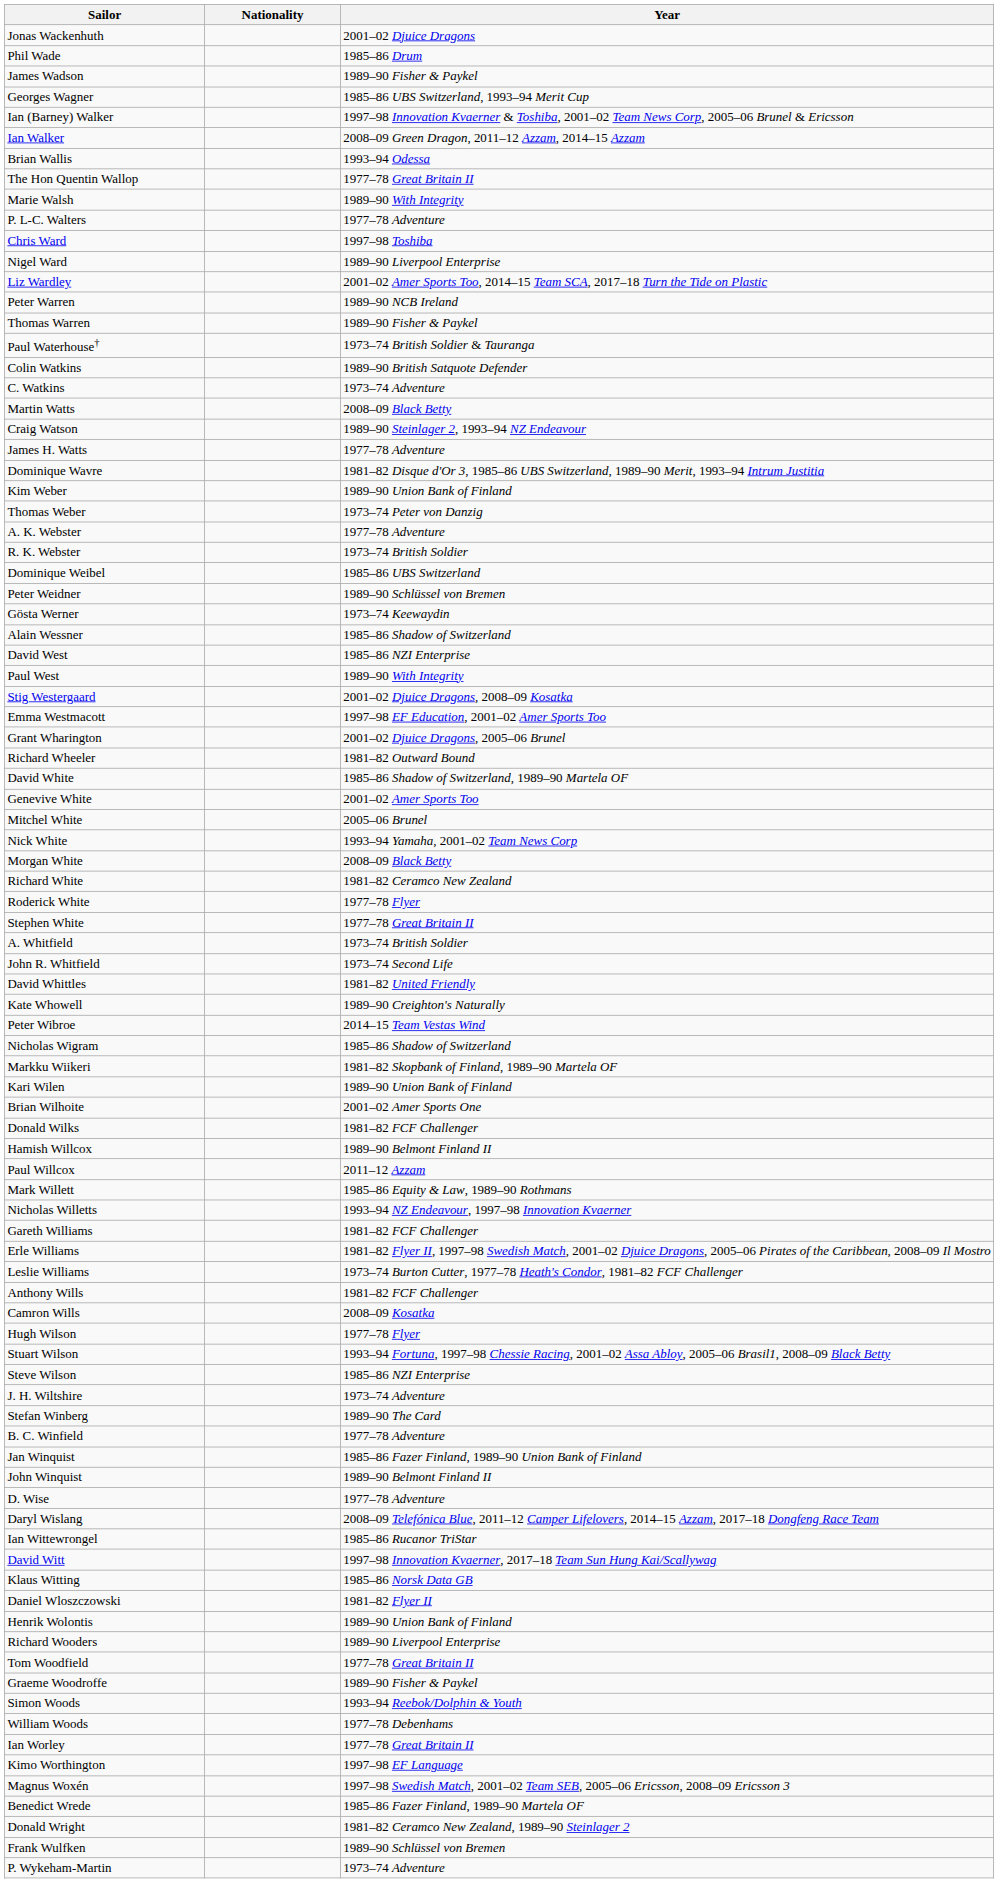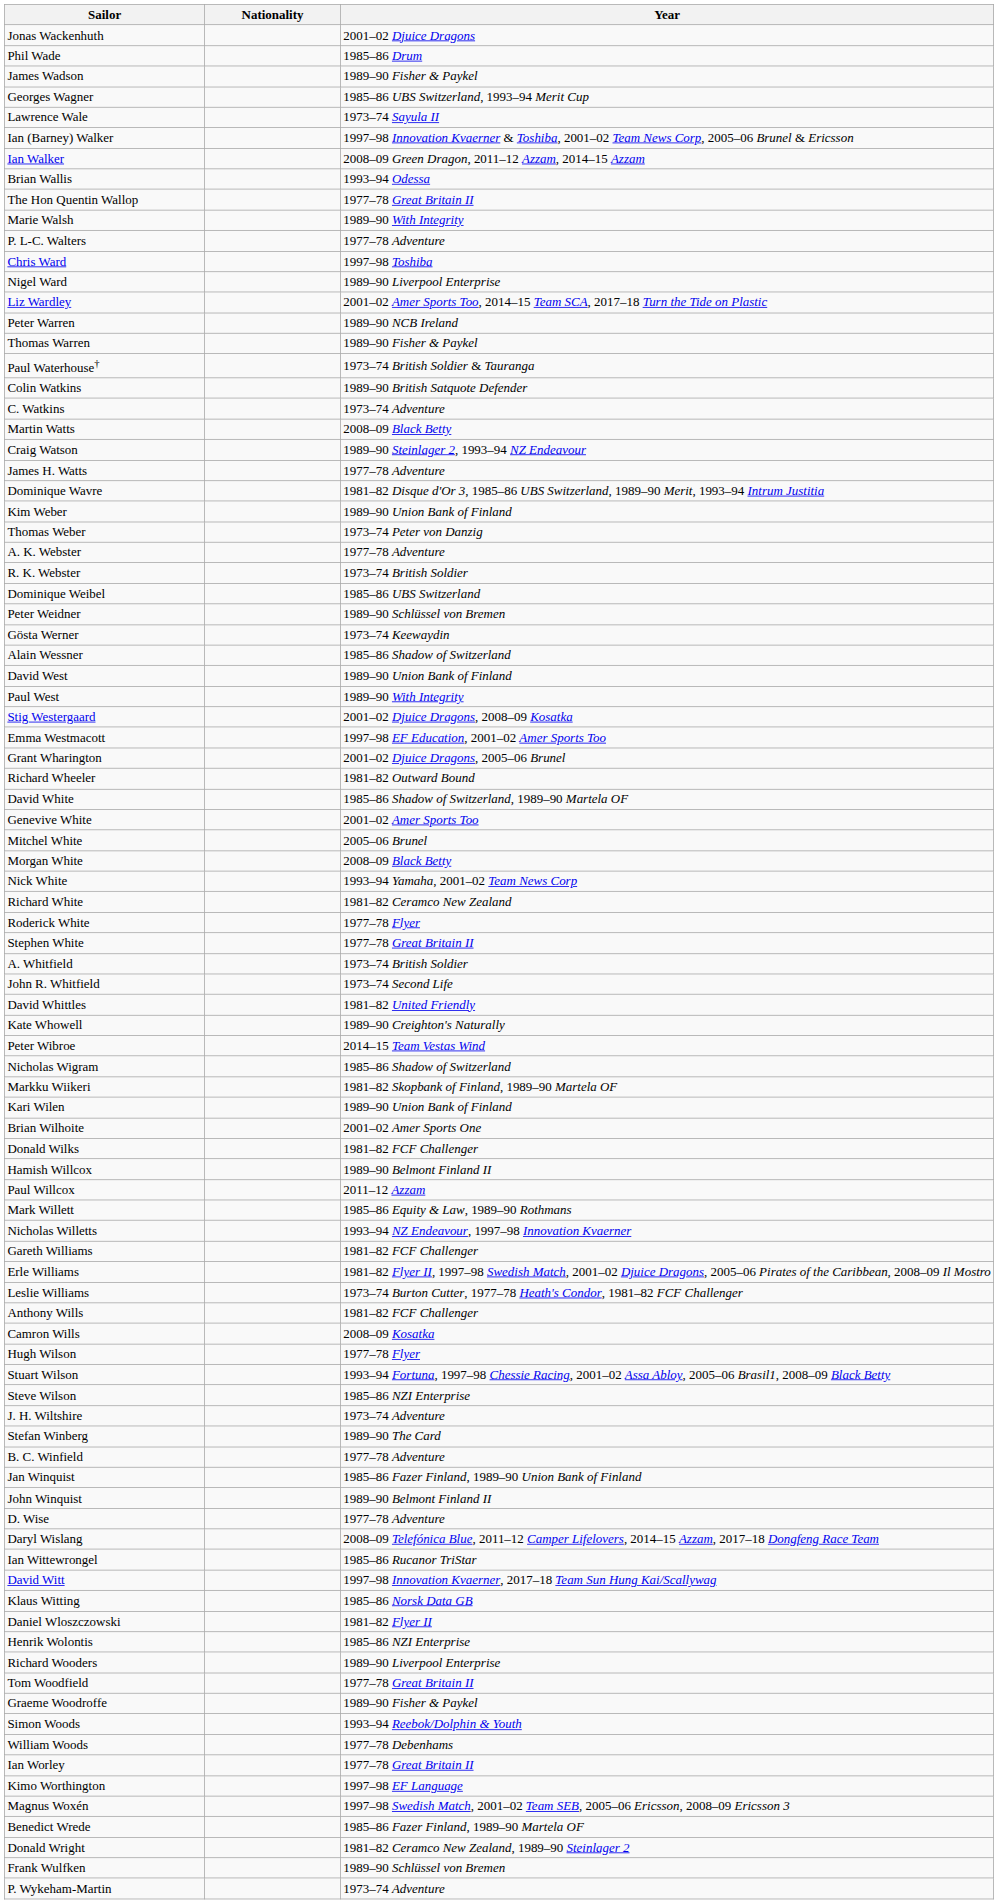+ row: Lawrence Wale | 1973–74 Sayula II
David West | Year: 1985–86 NZI Enterprise -> 1989–90 Union Bank of Finland
rows swapped: Morgan White <-> Nick White
Henrik Wolontis | Year: 1989–90 Union Bank of Finland -> 1985–86 NZI Enterprise
